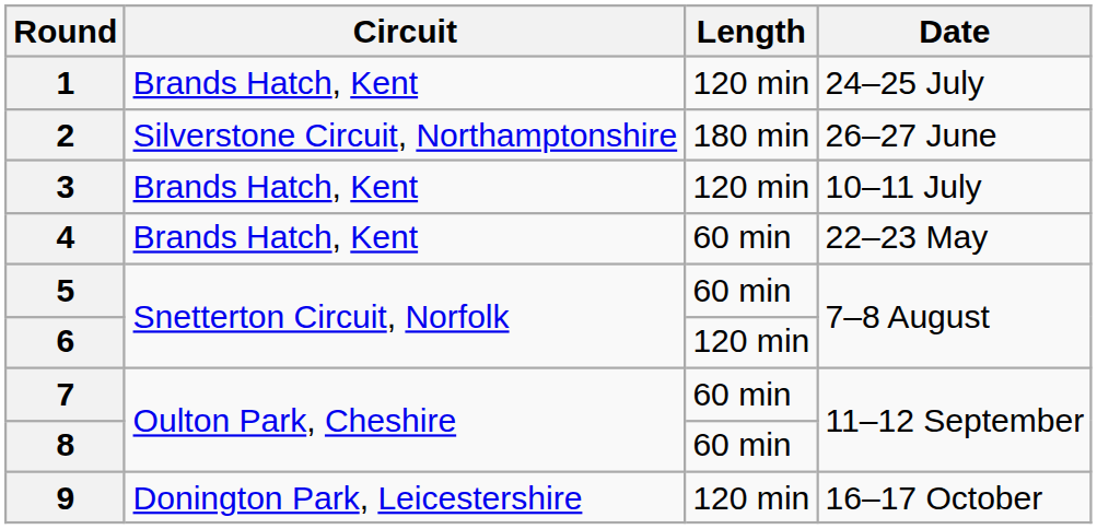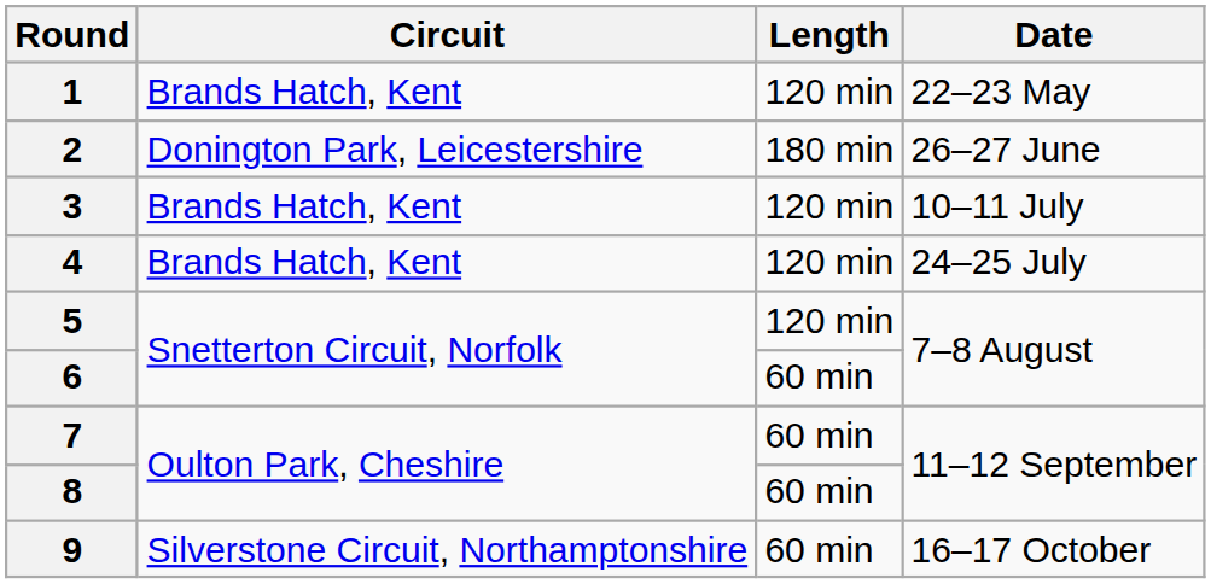1 | Date: 24–25 July -> 22–23 May
2 | Circuit: Silverstone Circuit, Northamptonshire -> Donington Park, Leicestershire
4 | Length: 60 min -> 120 min
4 | Date: 22–23 May -> 24–25 July
5 | Length: 60 min -> 120 min
6 | Length: 120 min -> 60 min
9 | Circuit: Donington Park, Leicestershire -> Silverstone Circuit, Northamptonshire
9 | Length: 120 min -> 60 min
